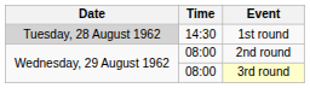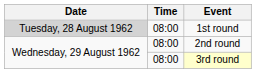1st round | Time: 14:30 -> 08:00
